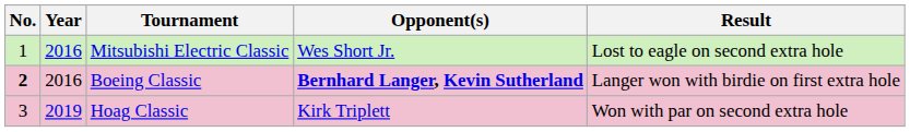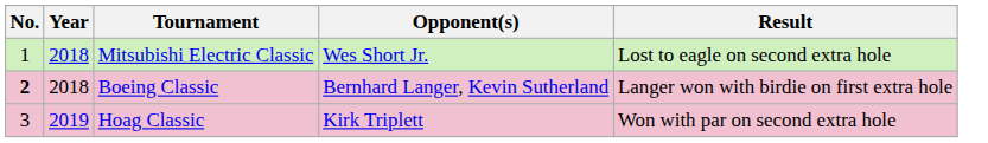Mitsubishi Electric Classic | Year: 2016 -> 2018
Boeing Classic | Year: 2016 -> 2018
Boeing Classic | Opponent(s): bold -> normal
